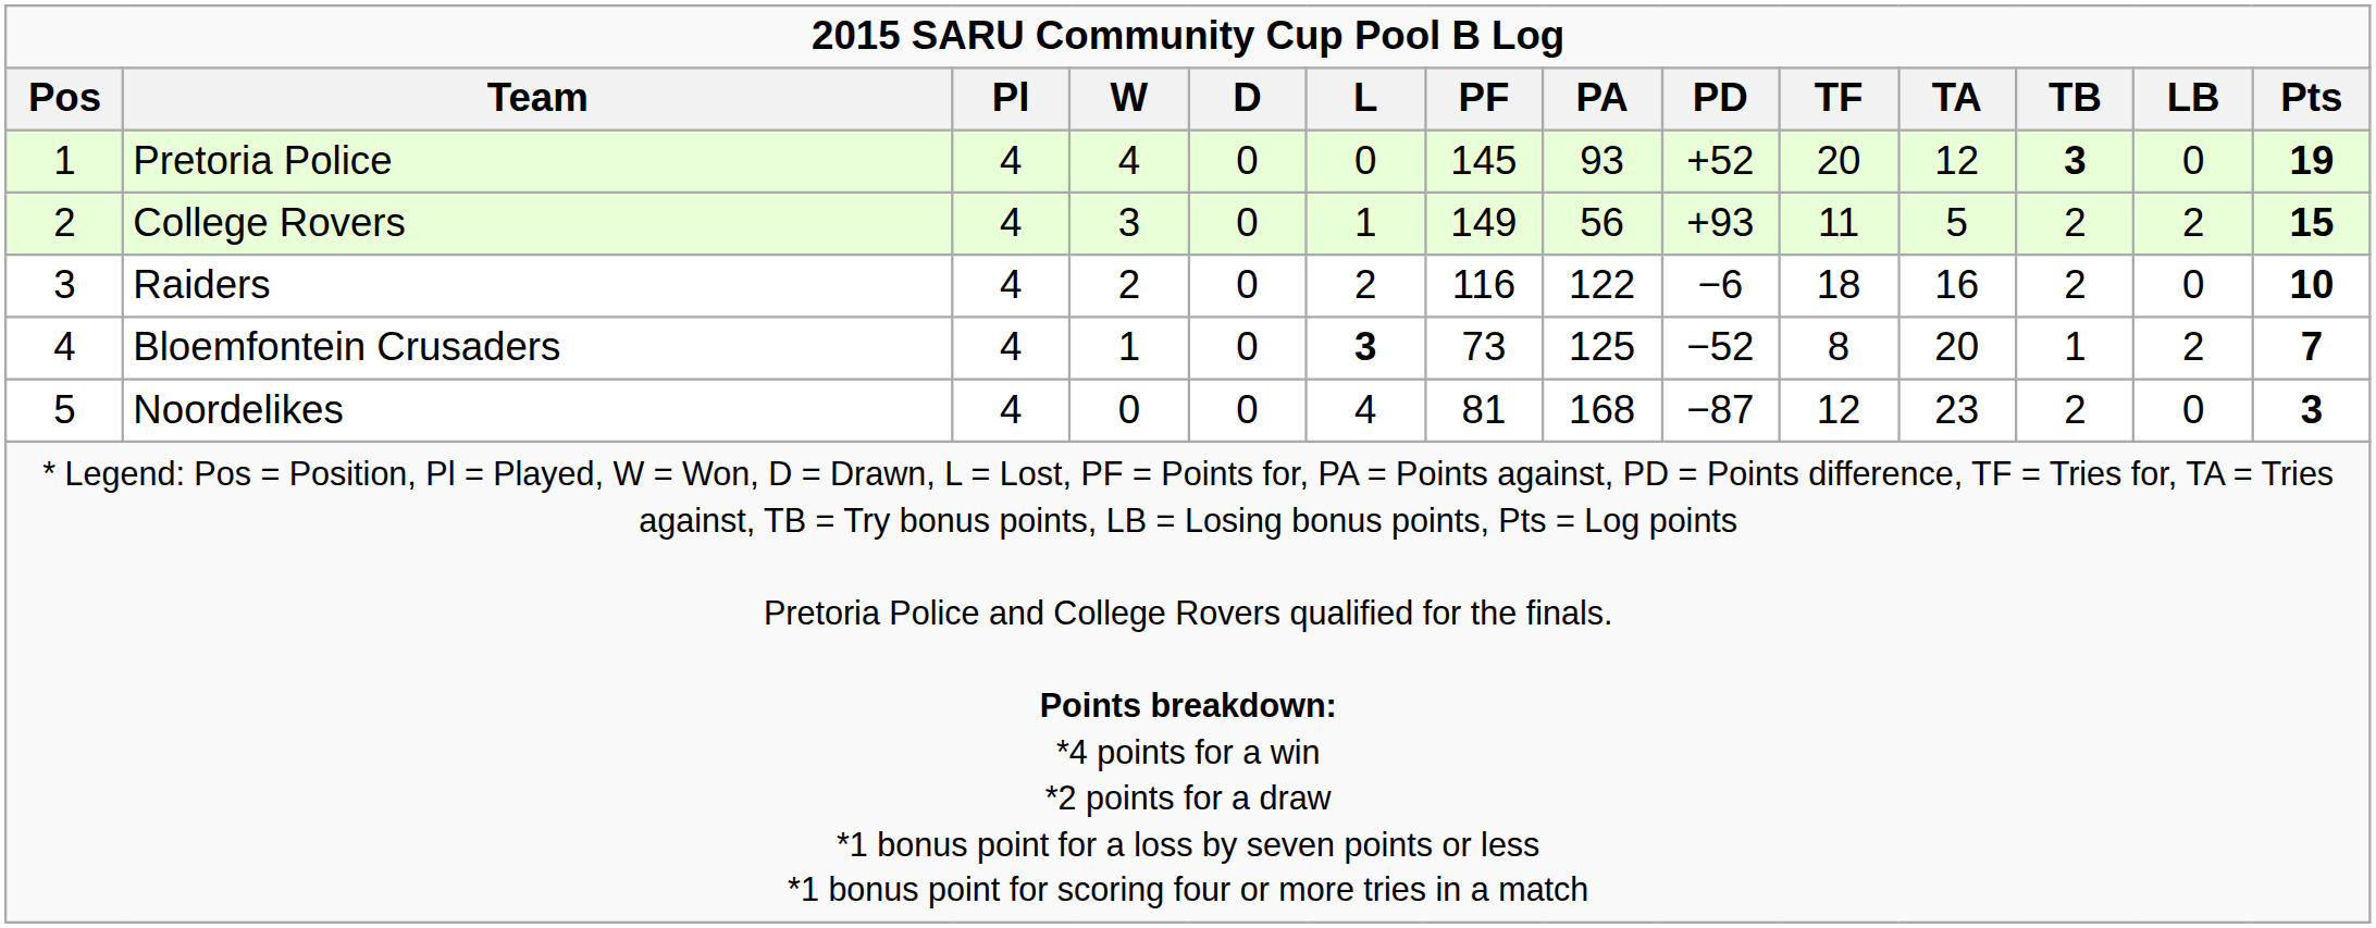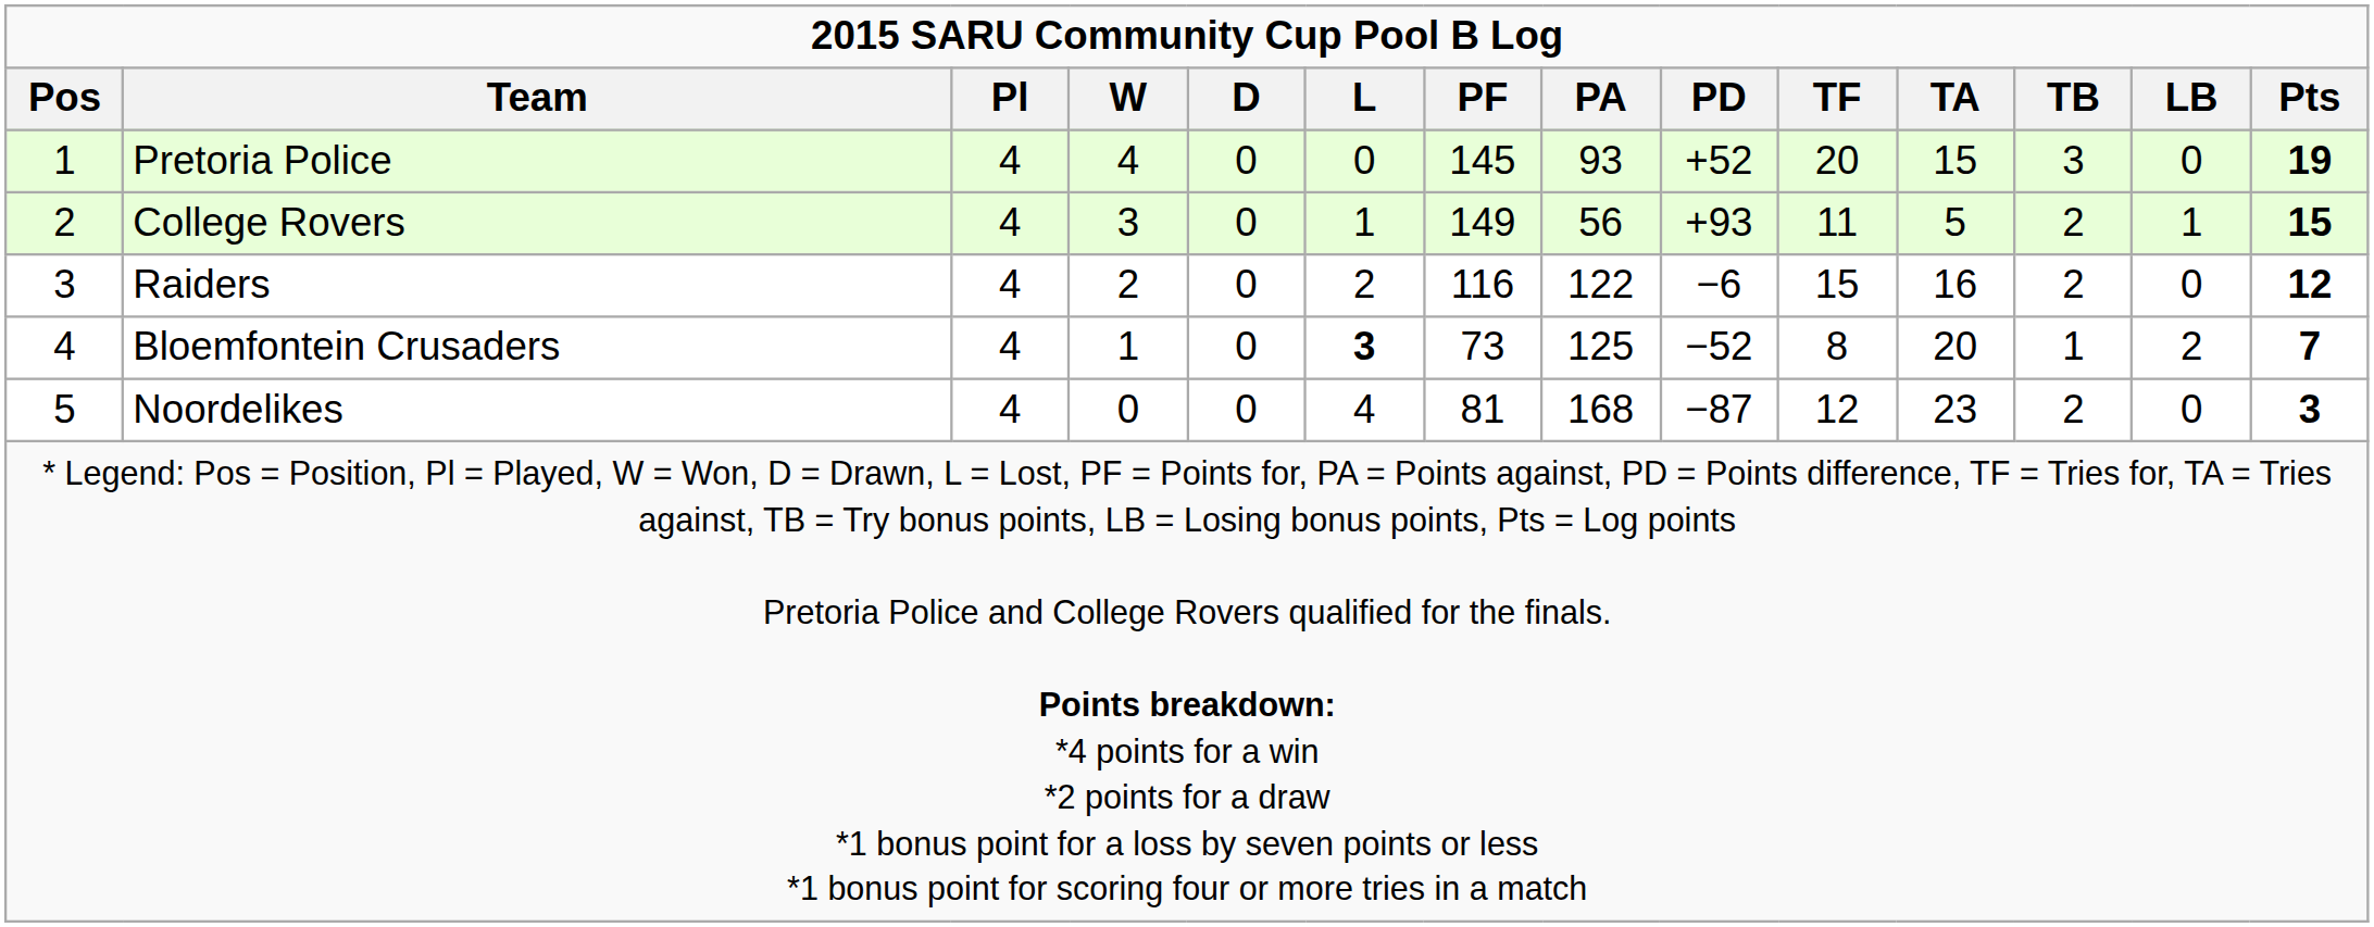Pretoria Police | TA: 12 -> 15
Pretoria Police | TB: bold -> normal
College Rovers | LB: 2 -> 1
Raiders | TF: 18 -> 15
Raiders | Pts: 10 -> 12
